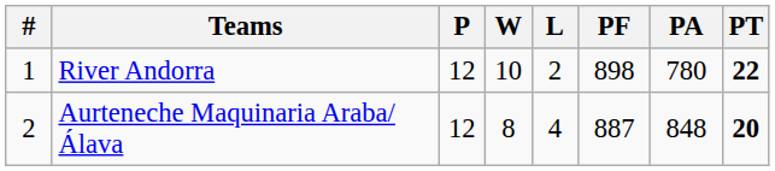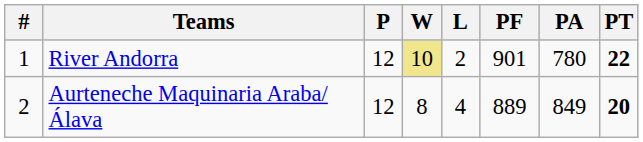River Andorra | W: no background -> khaki background
River Andorra | PF: 898 -> 901
Aurteneche Maquinaria Araba/Álava | PF: 887 -> 889
Aurteneche Maquinaria Araba/Álava | PA: 848 -> 849
